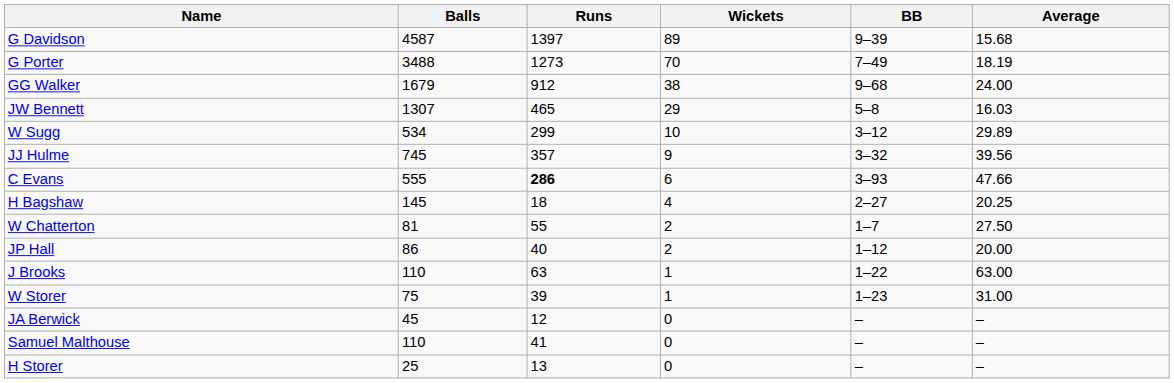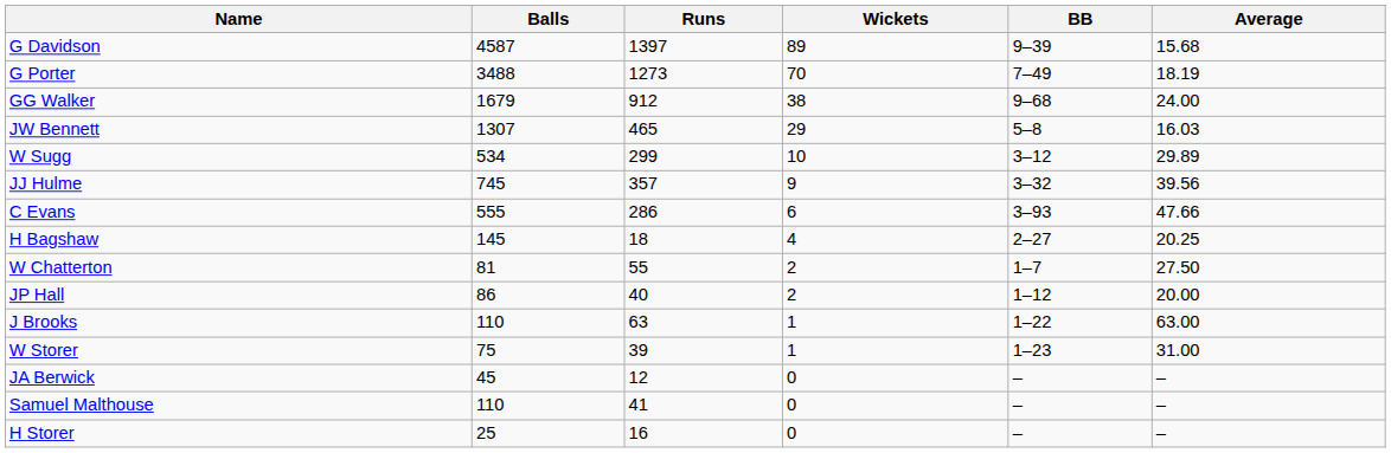C Evans | Runs: bold -> normal
H Storer | Runs: 13 -> 16
